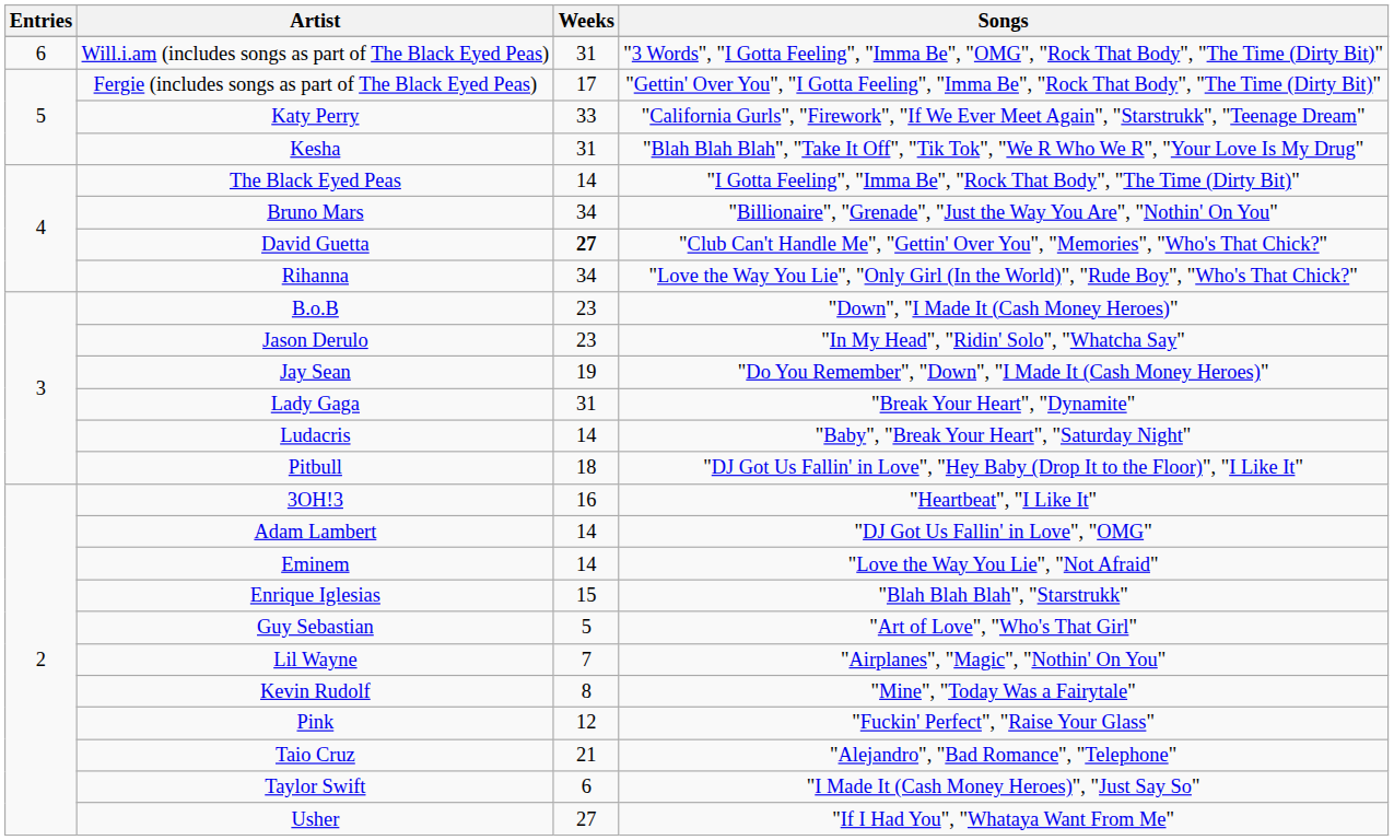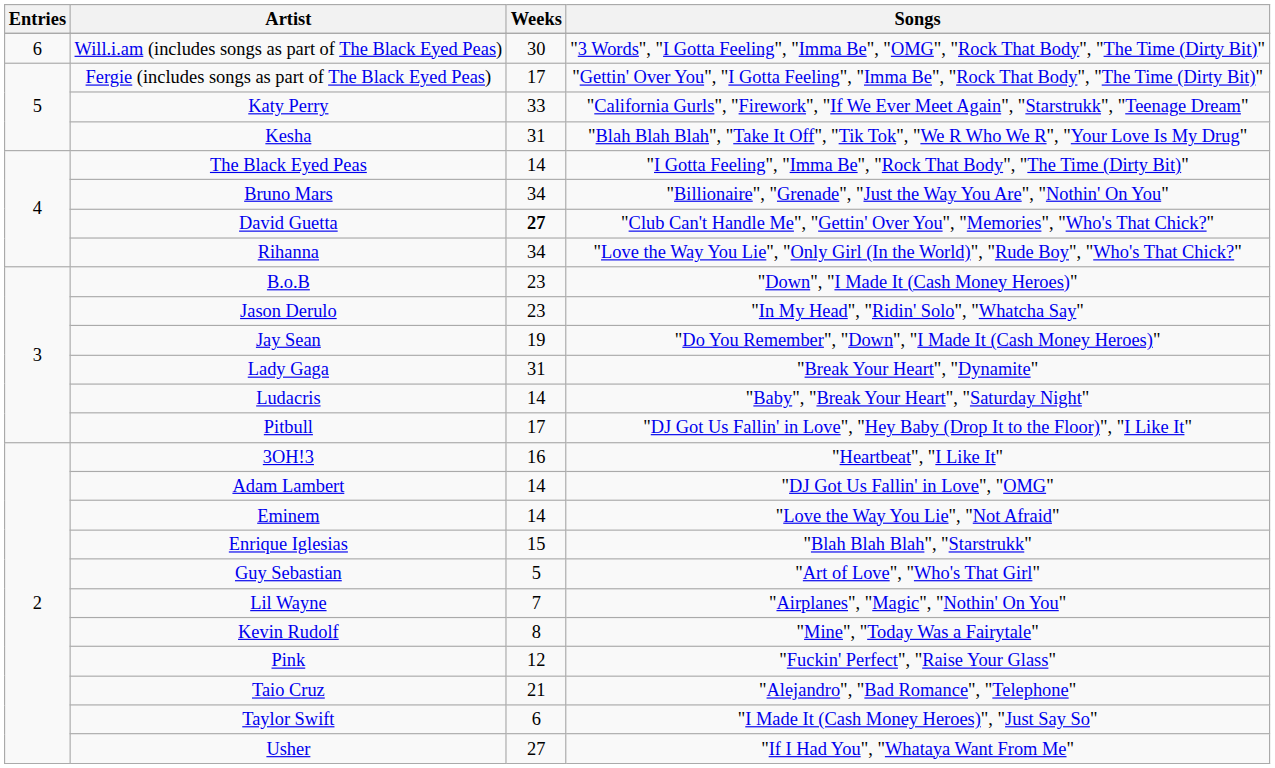Will.i.am (includes songs as part of The Black Eyed Peas) | Weeks: 31 -> 30
Pitbull | Weeks: 18 -> 17
